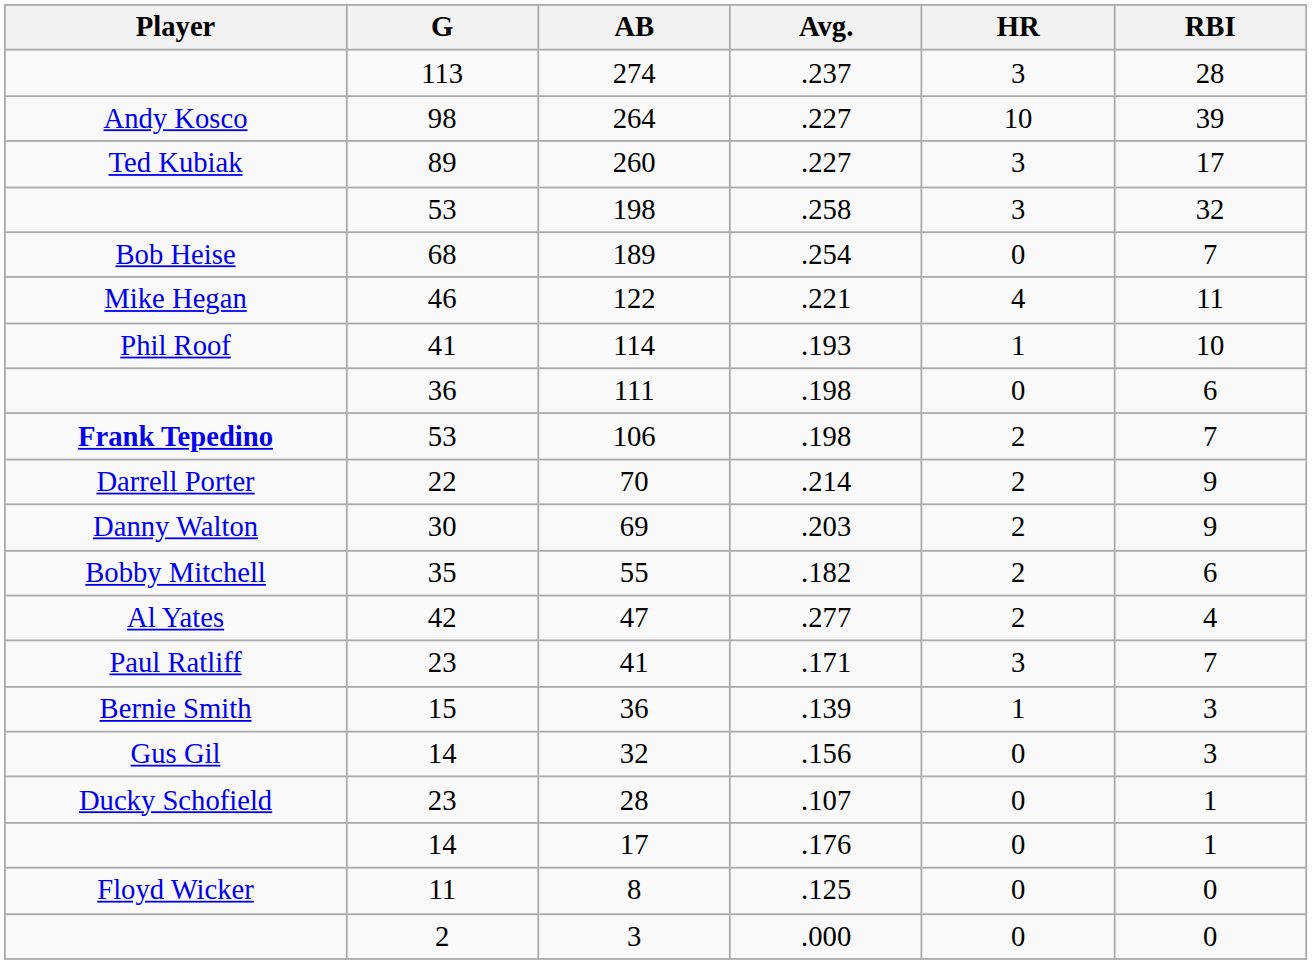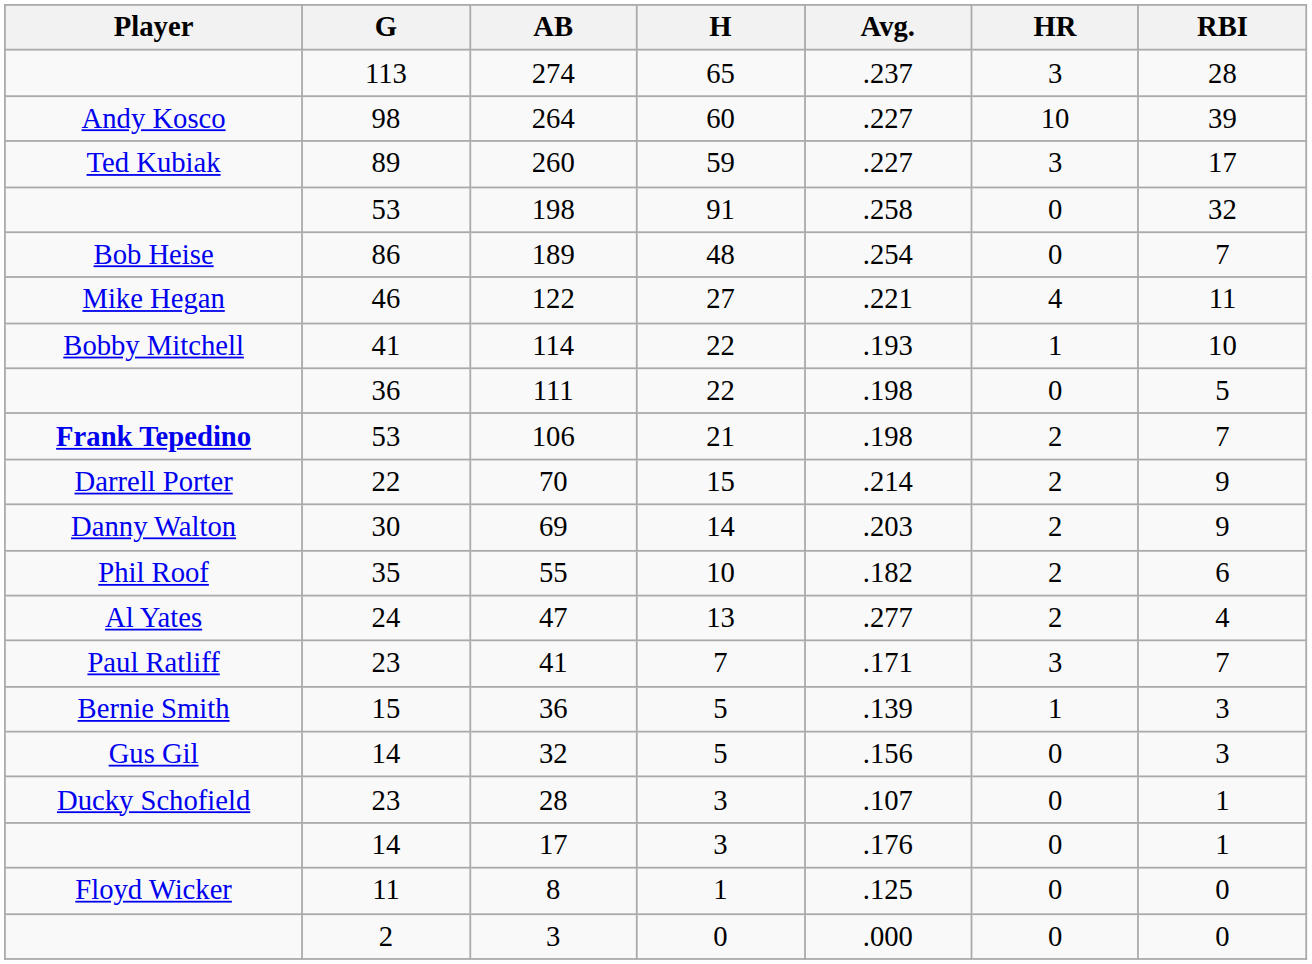+ column: H | 65 | 60 | 59 | 91 | 48 | 27 | 22 | 22 | 21 | 15 | 14 | 10 | 13 | 7 | 5 | 5 | 3 | 3 | 1 | 0
198 | HR: 3 -> 0
189 | G: 68 -> 86
114 | Player: Phil Roof -> Bobby Mitchell
111 | RBI: 6 -> 5
55 | Player: Bobby Mitchell -> Phil Roof
47 | G: 42 -> 24
